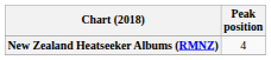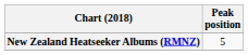New Zealand Heatseeker Albums (RMNZ) | Peak position: 4 -> 5
